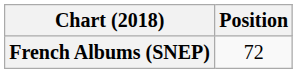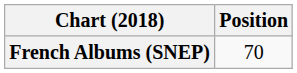French Albums (SNEP) | Position: 72 -> 70
